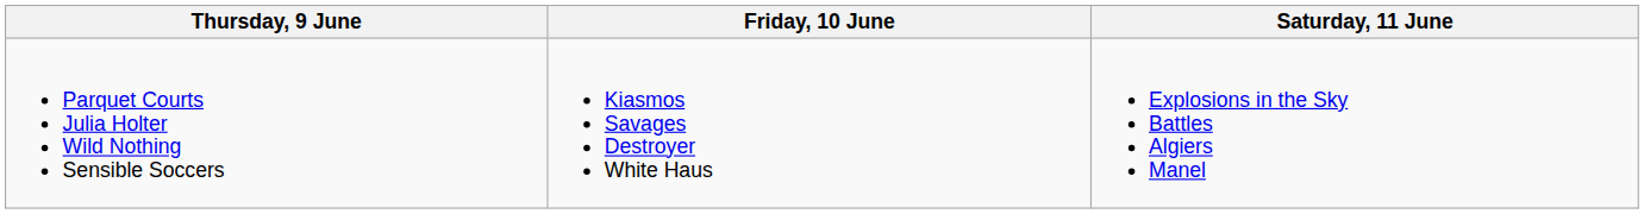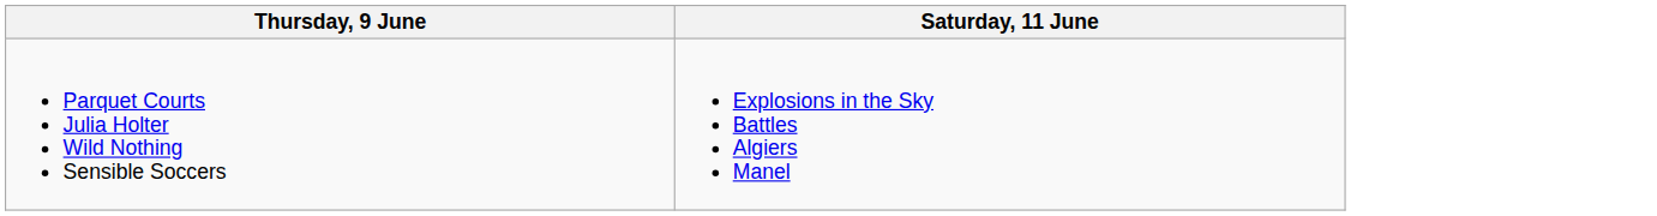- column: Friday, 10 June | Kiasmos Savages Destroyer White Haus
